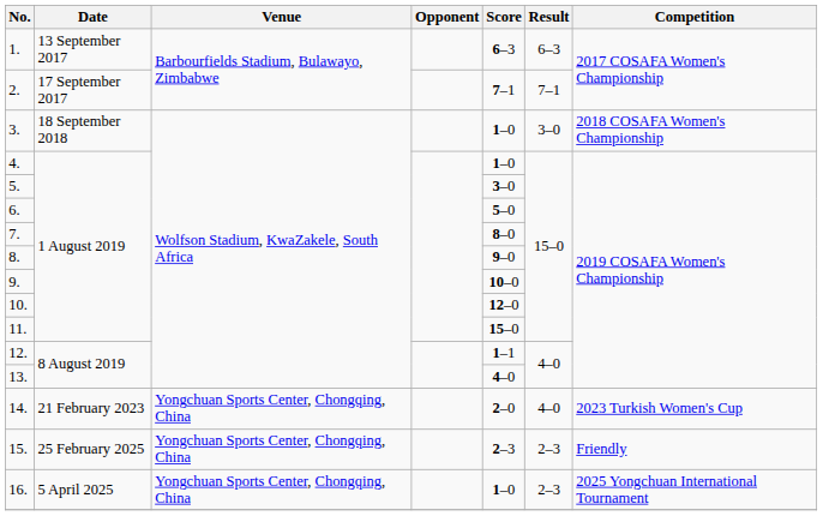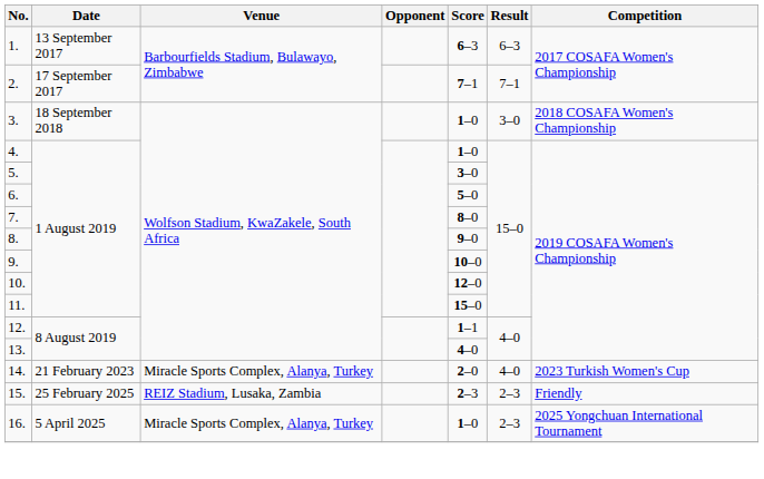14. | Venue: Yongchuan Sports Center, Chongqing, China -> Miracle Sports Complex, Alanya, Turkey
15. | Venue: Yongchuan Sports Center, Chongqing, China -> REIZ Stadium, Lusaka, Zambia
16. | Venue: Yongchuan Sports Center, Chongqing, China -> Miracle Sports Complex, Alanya, Turkey
